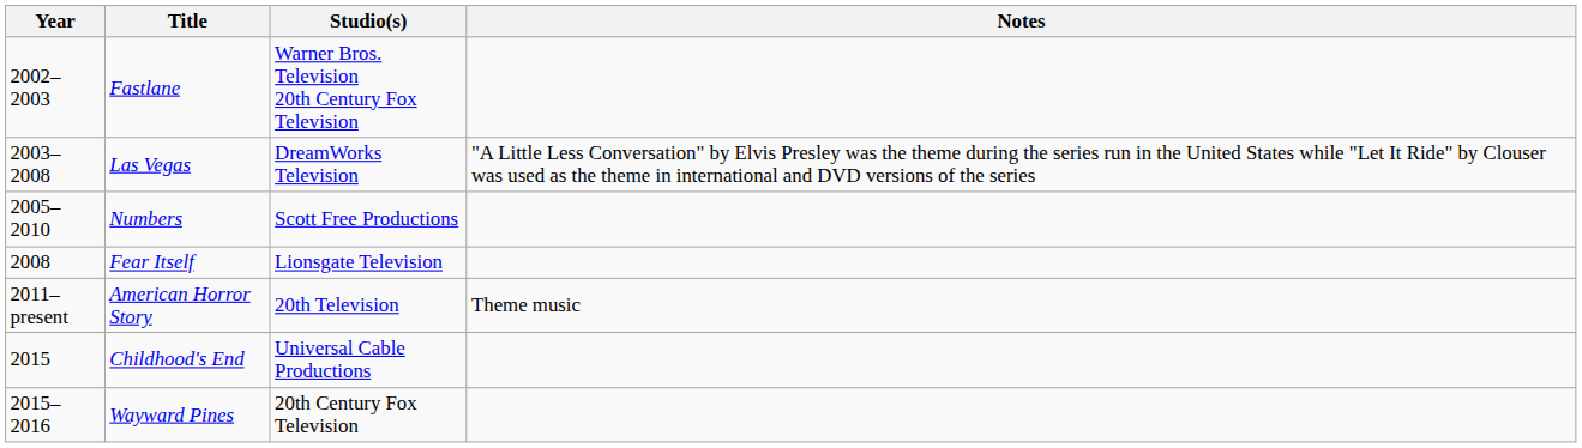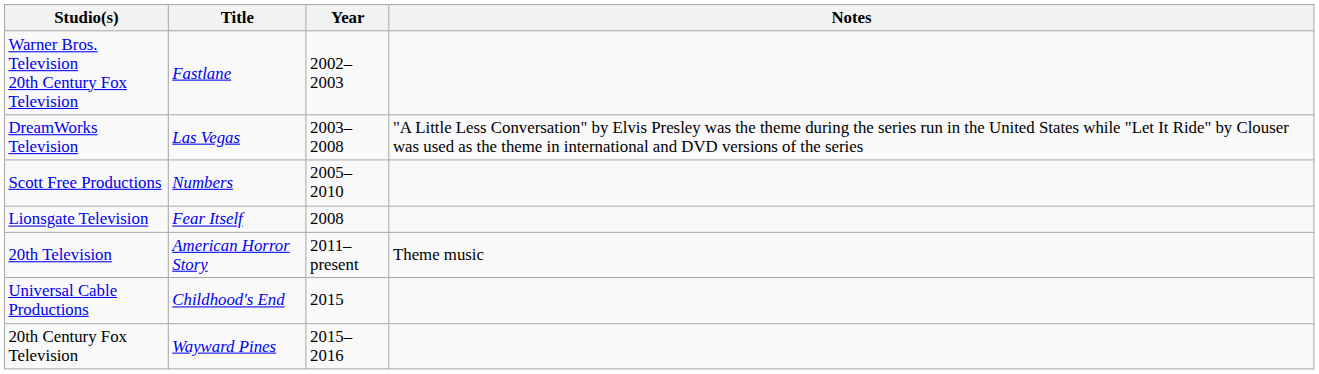columns swapped: Year <-> Studio(s)
